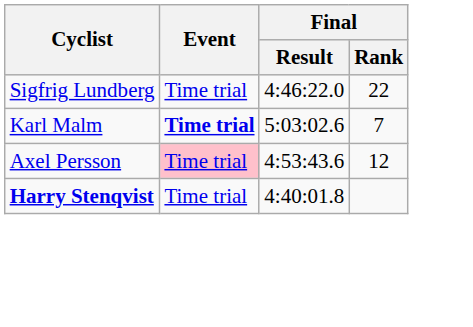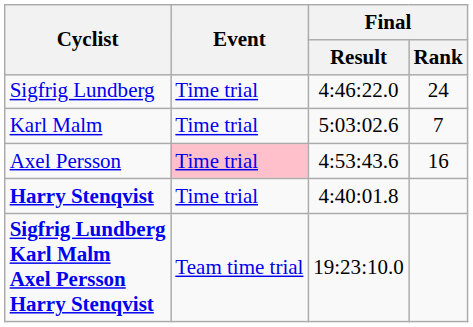Sigfrig Lundberg | Final / Rank: 22 -> 24
Karl Malm | Event: bold -> normal
Axel Persson | Final / Rank: 12 -> 16
+ row: Sigfrig Lundberg Karl Malm Axel Persson Harry Stenqvist | Team time trial | 19:23:10.0
